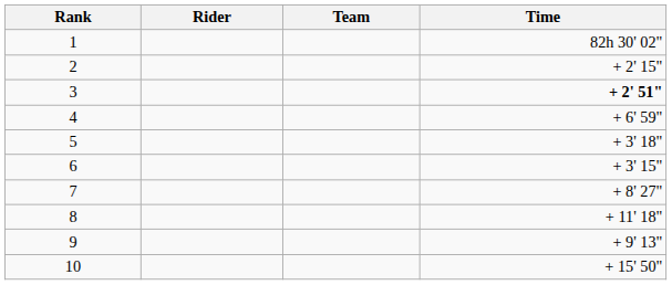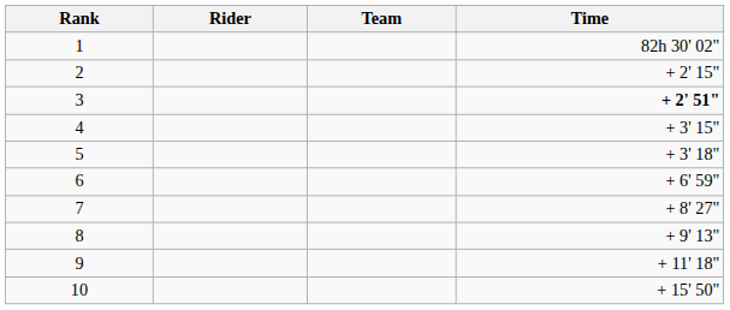4 | Time: + 6' 59" -> + 3' 15"
6 | Time: + 3' 15" -> + 6' 59"
8 | Time: + 11' 18" -> + 9' 13"
9 | Time: + 9' 13" -> + 11' 18"
